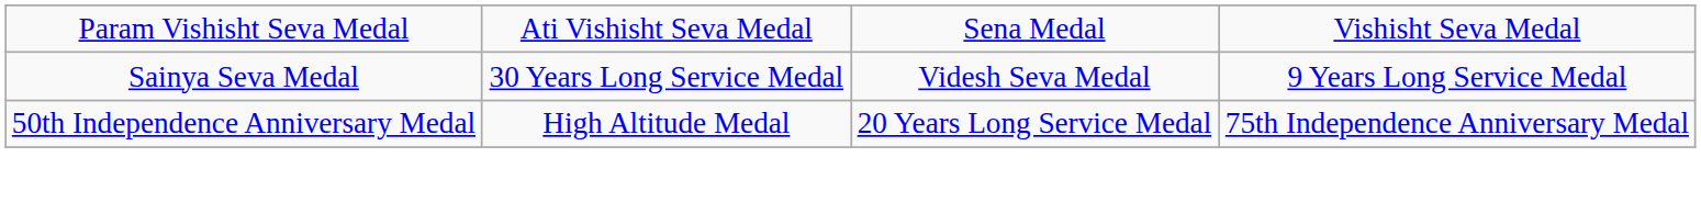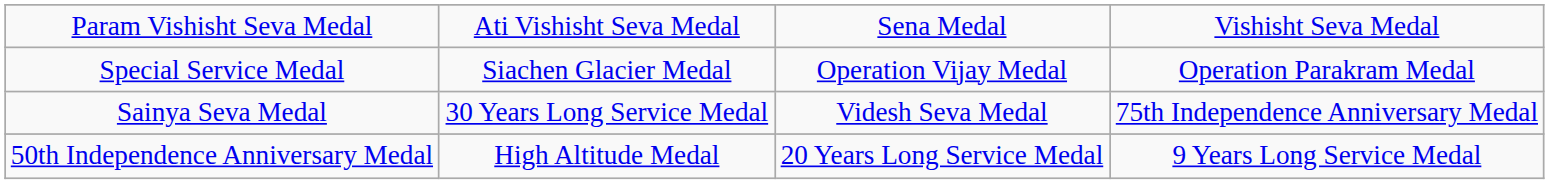+ row: Special Service Medal | Siachen Glacier Medal | Operation Vijay Medal | Operation Parakram Medal
Sainya Seva Medal | column 4: 9 Years Long Service Medal -> 75th Independence Anniversary Medal
50th Independence Anniversary Medal | column 4: 75th Independence Anniversary Medal -> 9 Years Long Service Medal
